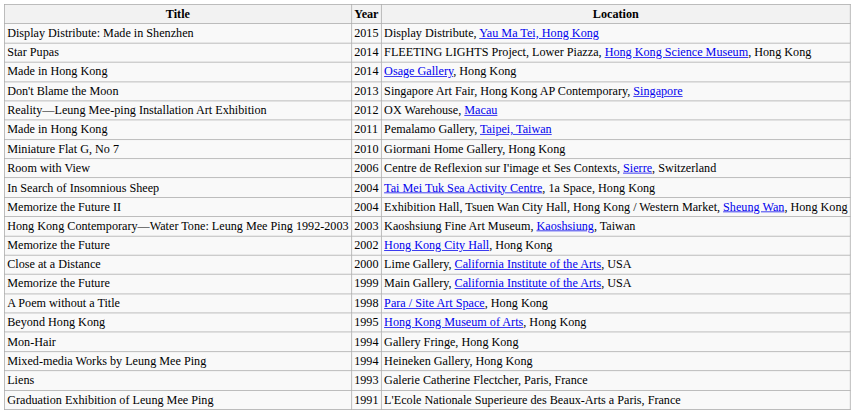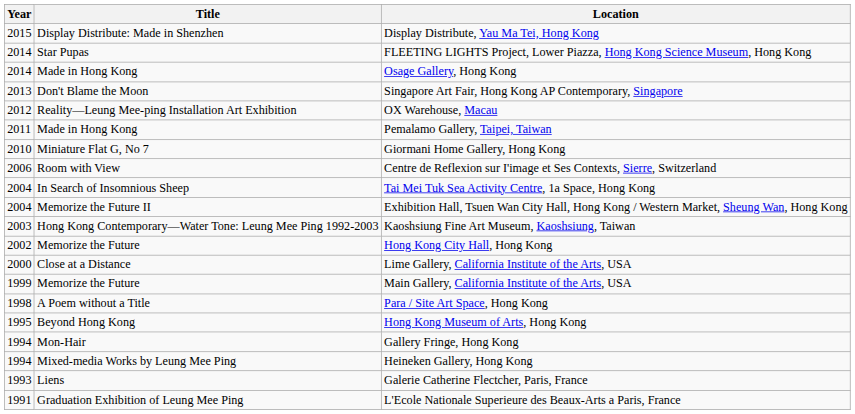columns swapped: Year <-> Title
